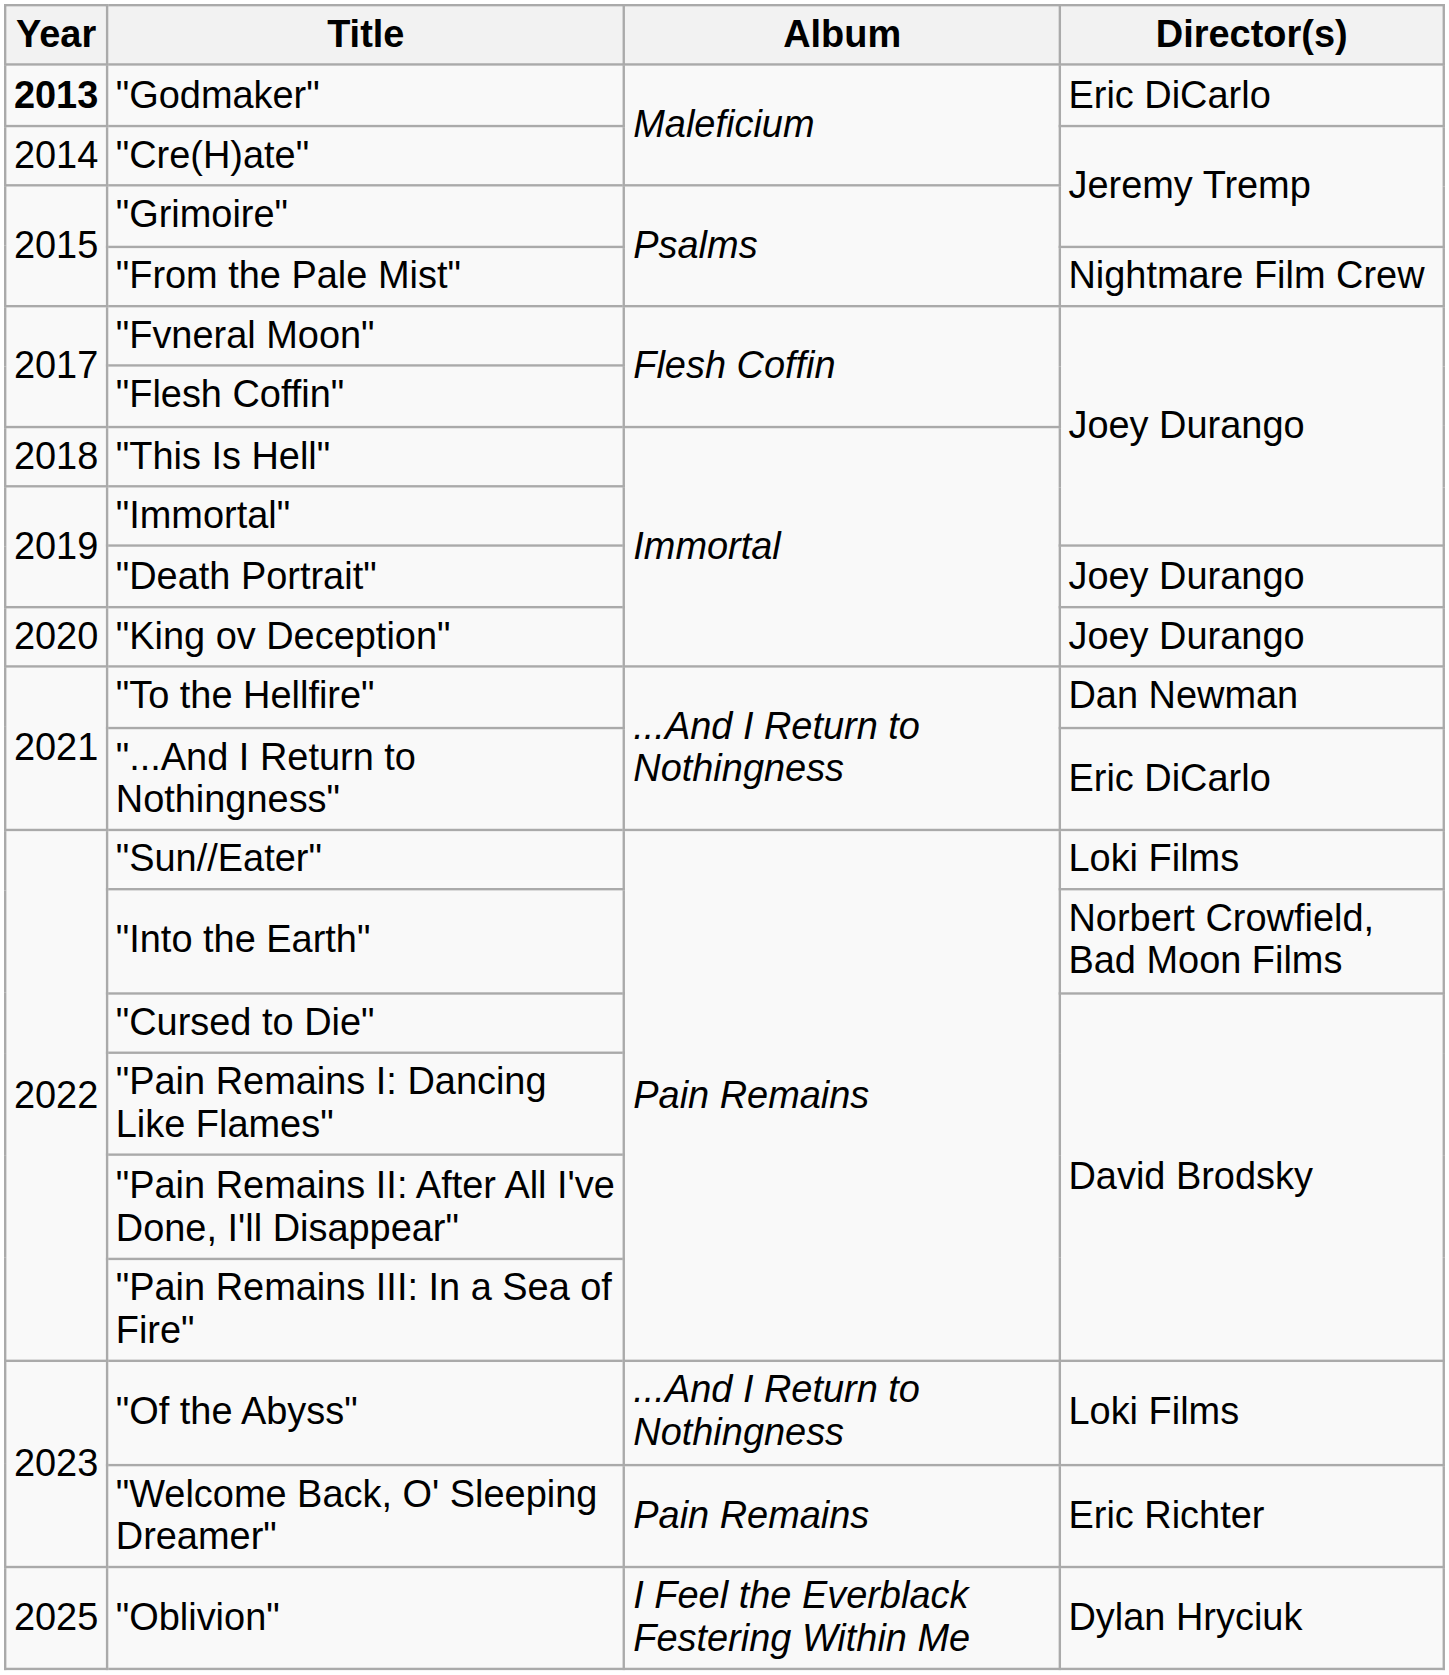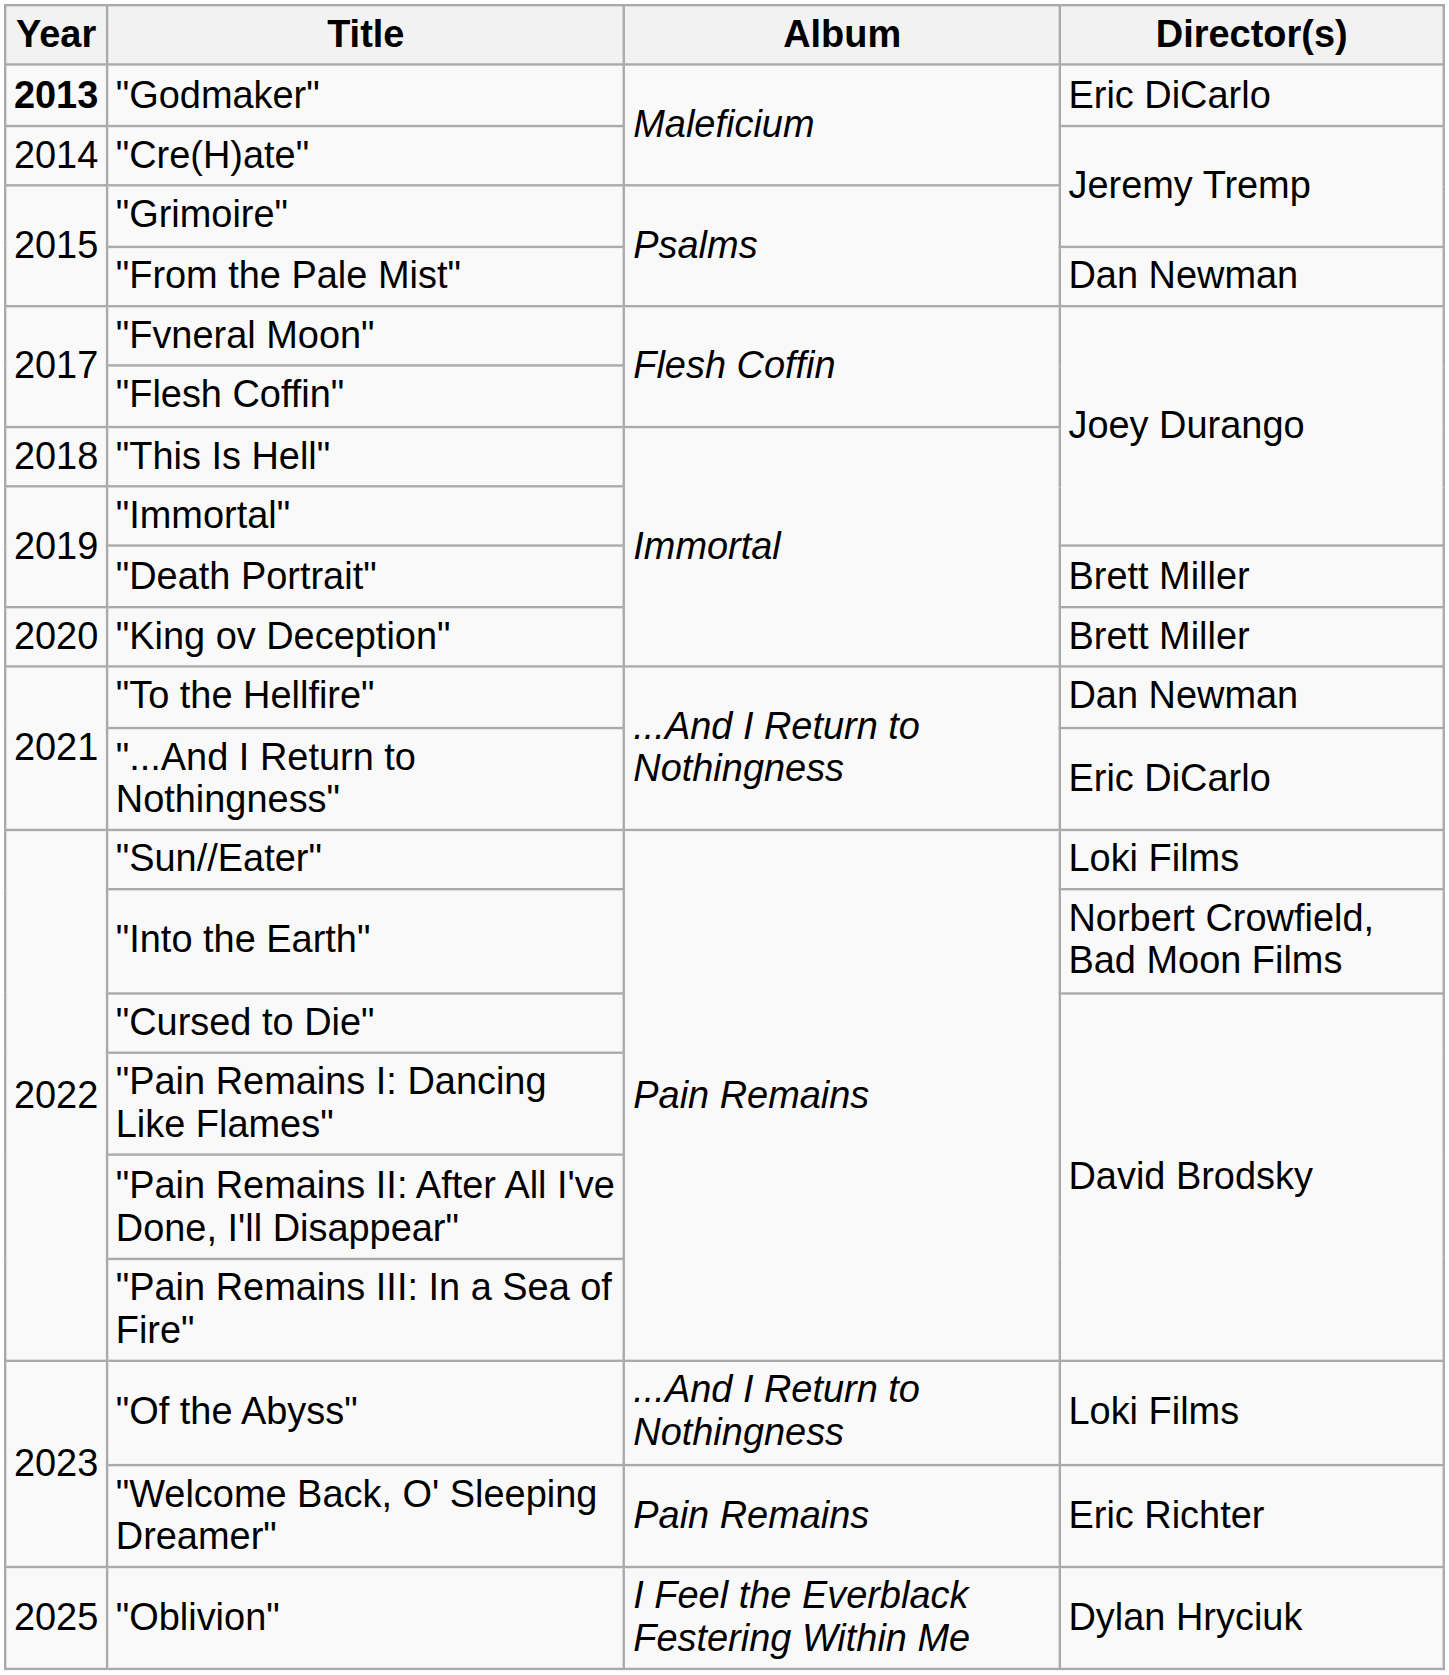"From the Pale Mist" | Director(s): Nightmare Film Crew -> Dan Newman
"Death Portrait" | Director(s): Joey Durango -> Brett Miller
"King ov Deception" | Director(s): Joey Durango -> Brett Miller
